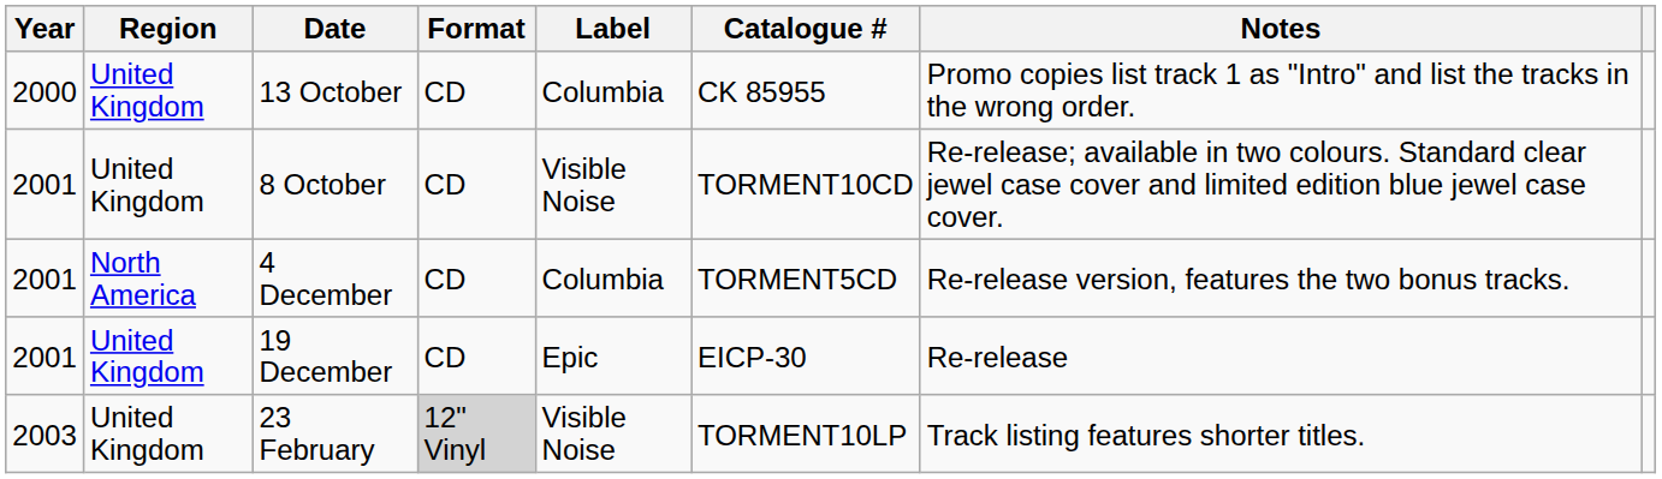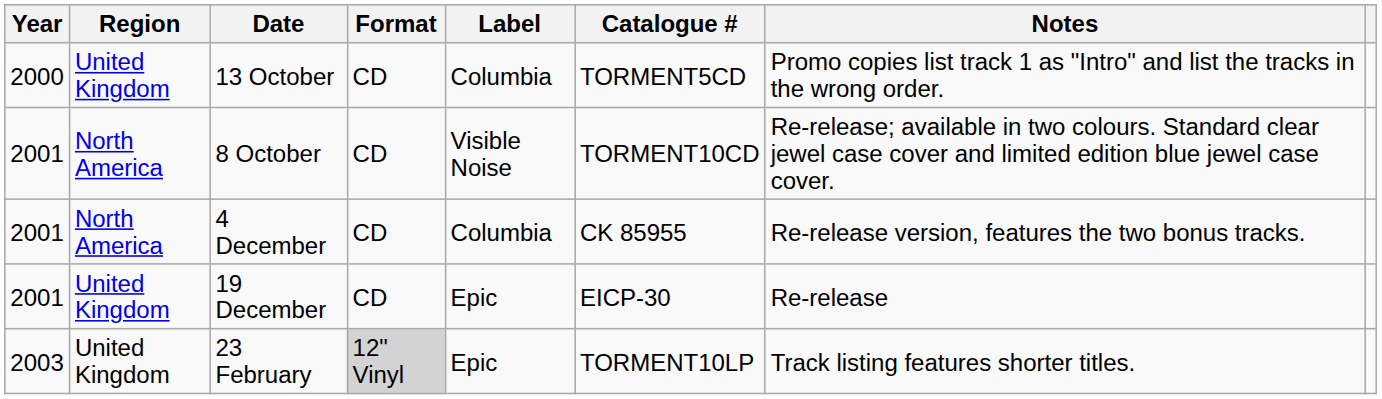13 October | Catalogue #: CK 85955 -> TORMENT5CD
8 October | Region: United Kingdom -> North America
4 December | Catalogue #: TORMENT5CD -> CK 85955
23 February | Label: Visible Noise -> Epic
